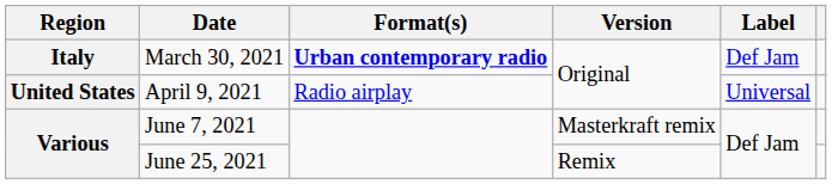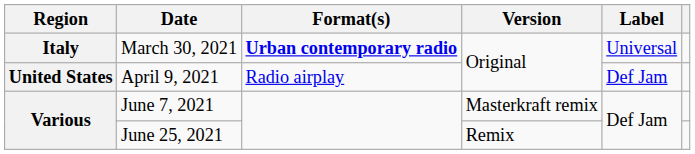March 30, 2021 | Label: Def Jam -> Universal
April 9, 2021 | Label: Universal -> Def Jam
